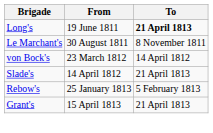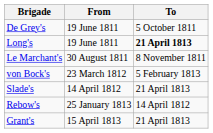+ row: De Grey's | 19 June 1811 | 5 October 1811
von Bock's | To: 14 April 1812 -> 5 February 1813
Rebow's | To: 5 February 1813 -> 14 April 1812
